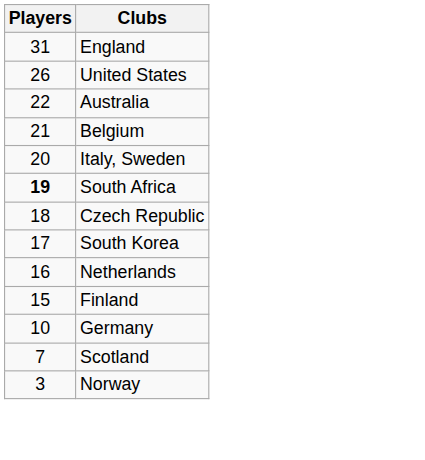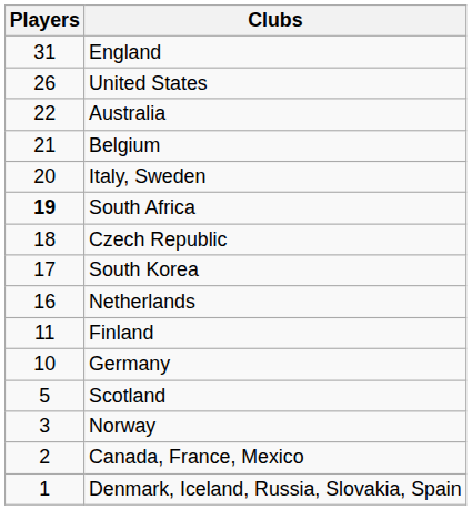Finland | Players: 15 -> 11
Scotland | Players: 7 -> 5
+ row: 2 | Canada, France, Mexico
+ row: 1 | Denmark, Iceland, Russia, Slovakia, Spain
